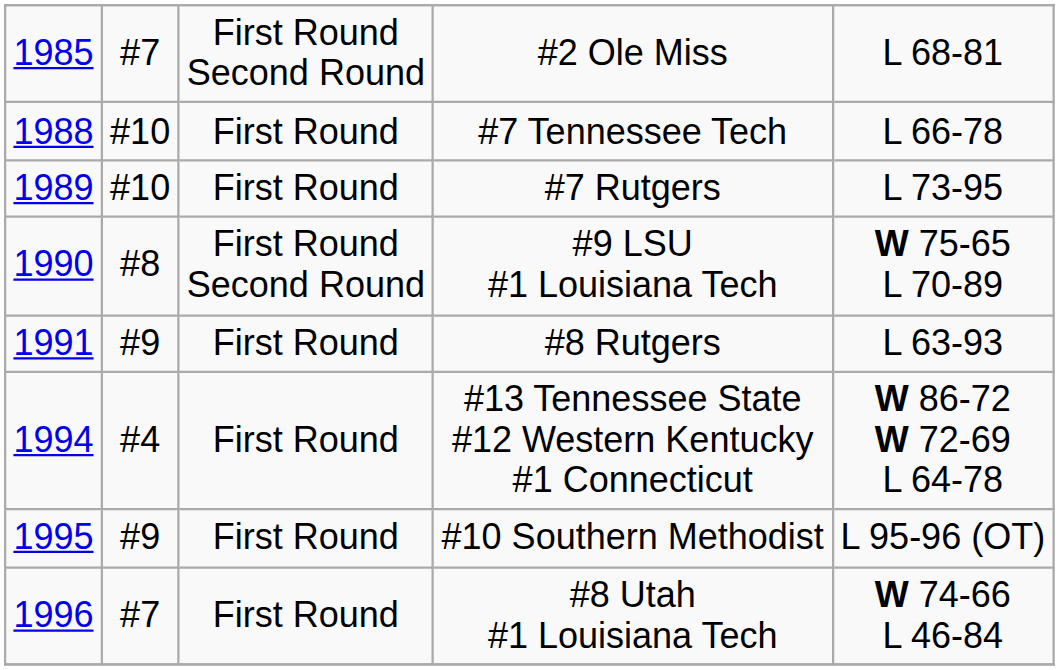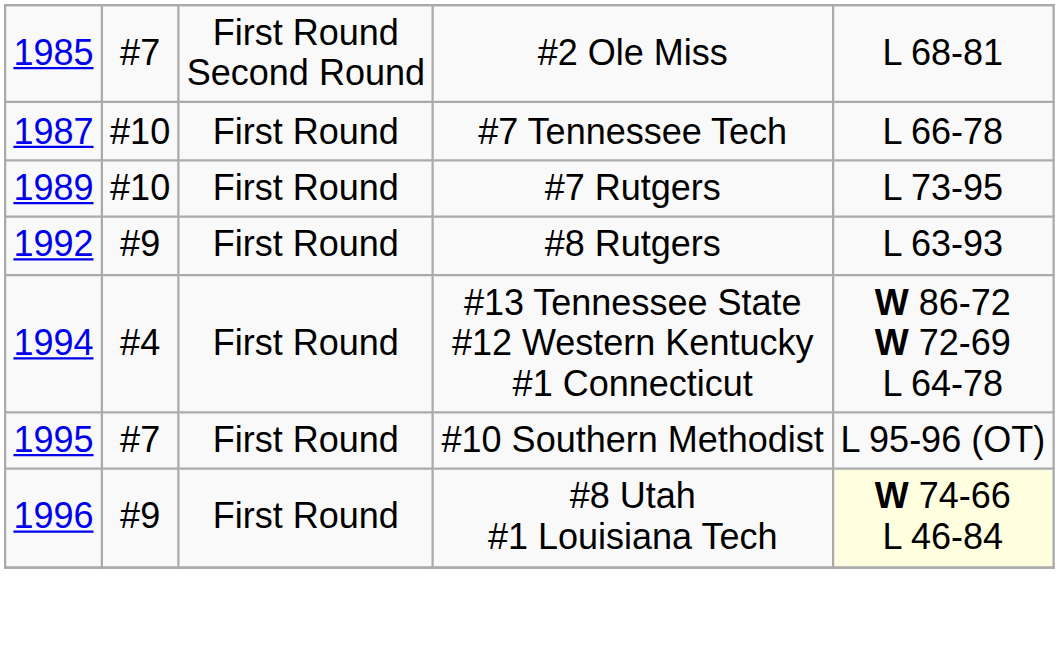#7 Tennessee Tech | column 1: 1988 -> 1987
- row: 1990 | #8 | First Round Second Round | #9 LSU #1 Louisiana Tech | W 75-65 L 70-89
#8 Rutgers | column 1: 1991 -> 1992
#10 Southern Methodist | column 2: #9 -> #7
#8 Utah #1 Louisiana Tech | column 2: #7 -> #9
#8 Utah #1 Louisiana Tech | column 5: no background -> lightyellow background
